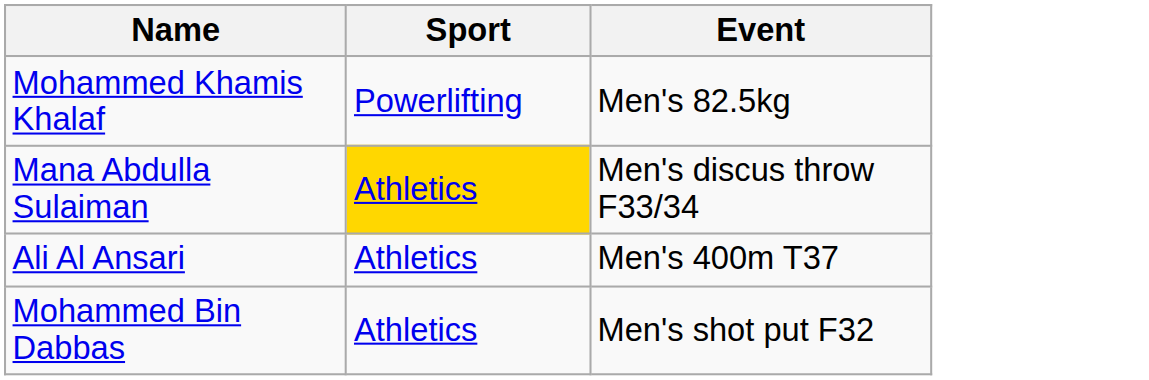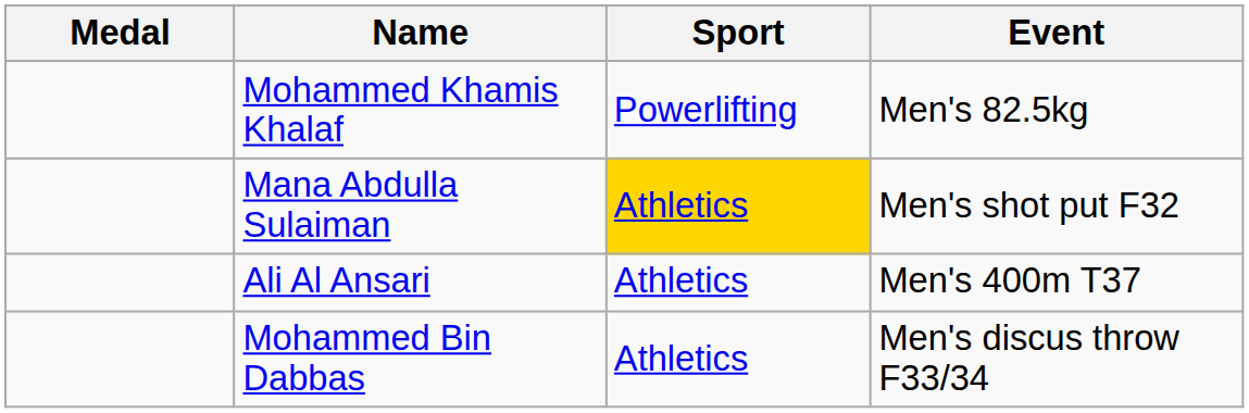+ column: Medal
Mana Abdulla Sulaiman | Event: Men's discus throw F33/34 -> Men's shot put F32
Mohammed Bin Dabbas | Event: Men's shot put F32 -> Men's discus throw F33/34
